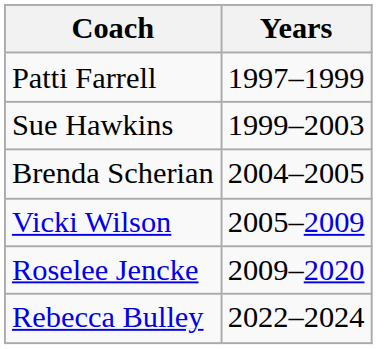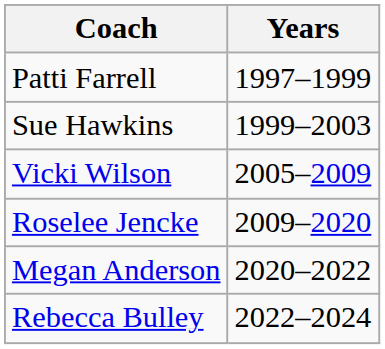- row: Brenda Scherian | 2004–2005
+ row: Megan Anderson | 2020–2022
